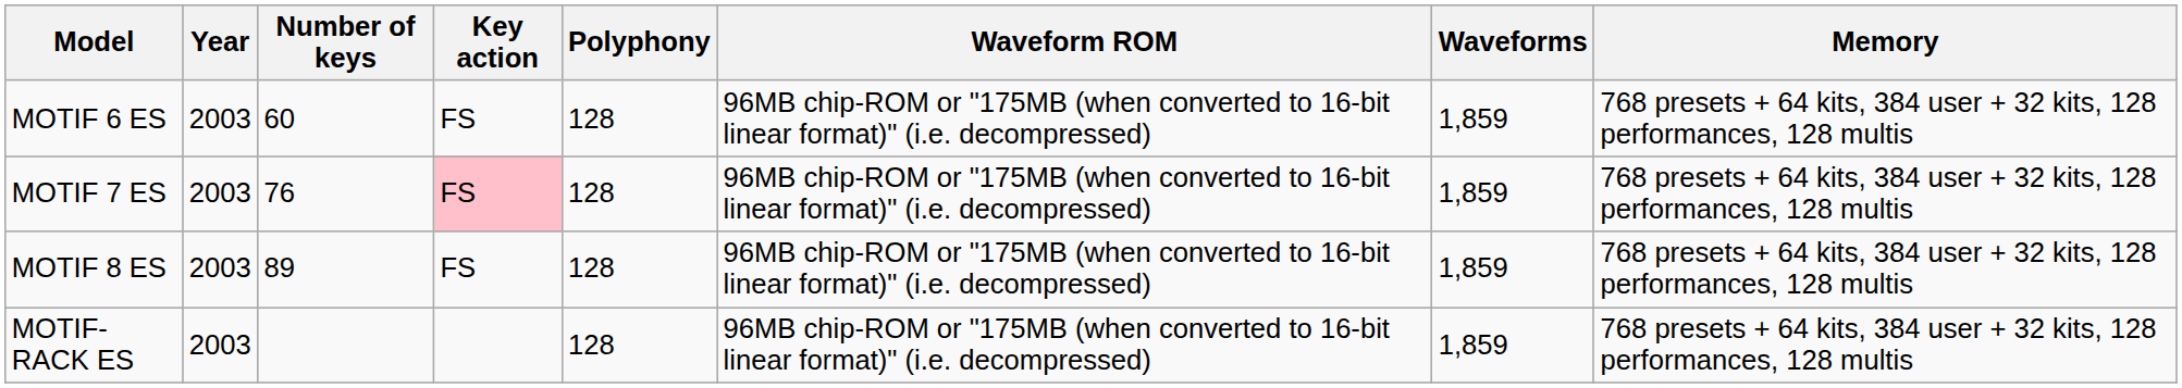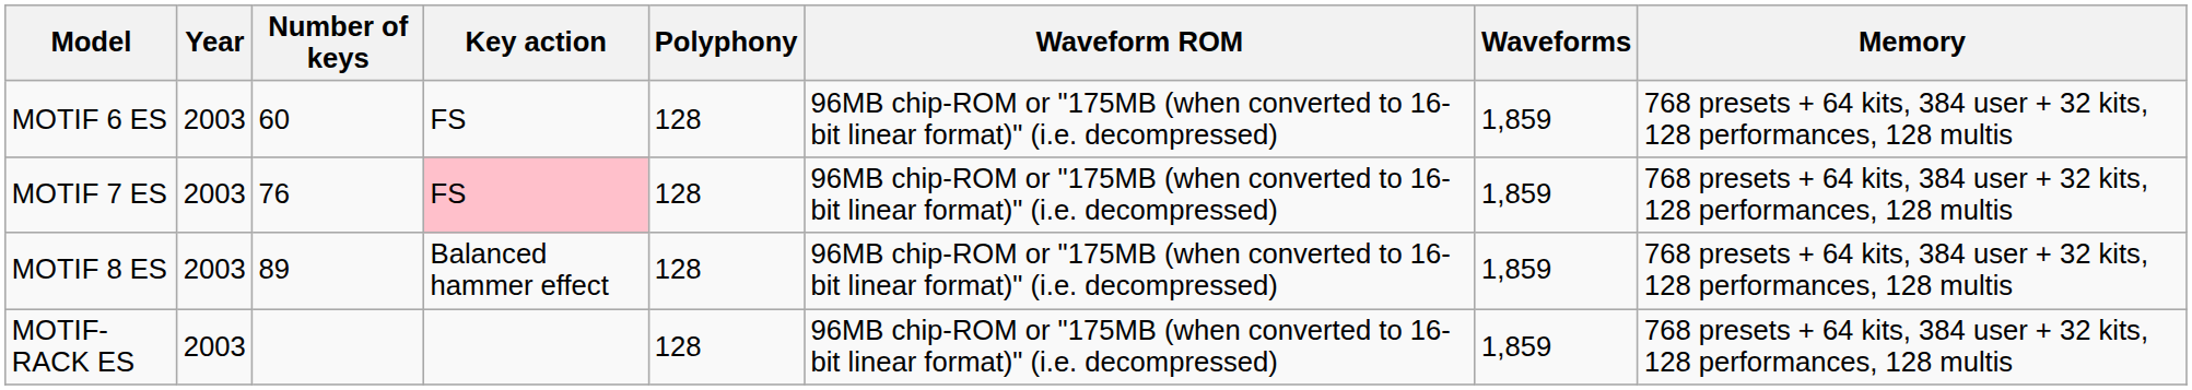MOTIF 8 ES | Key action: FS -> Balanced hammer effect
